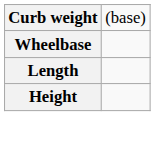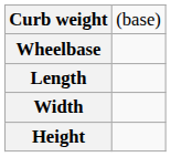+ row: Width
